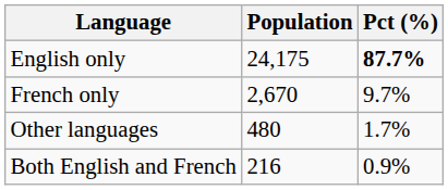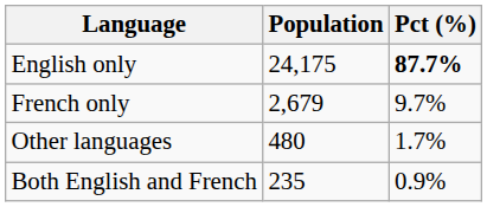French only | Population: 2,670 -> 2,679
Both English and French | Population: 216 -> 235
